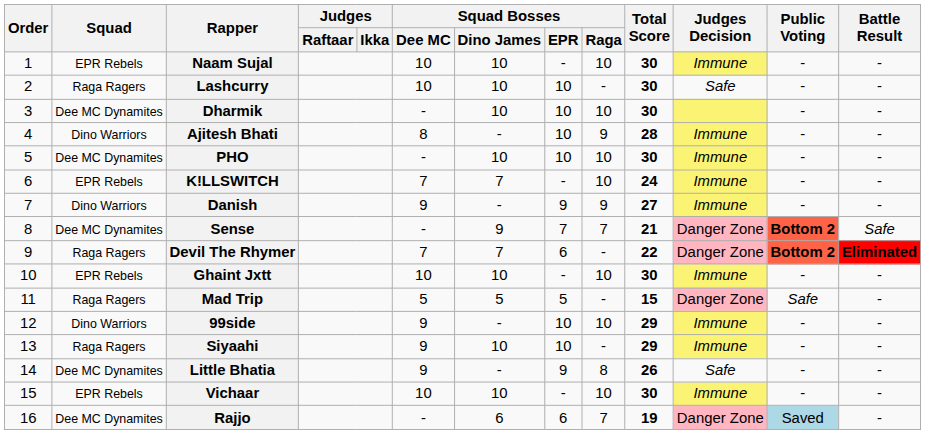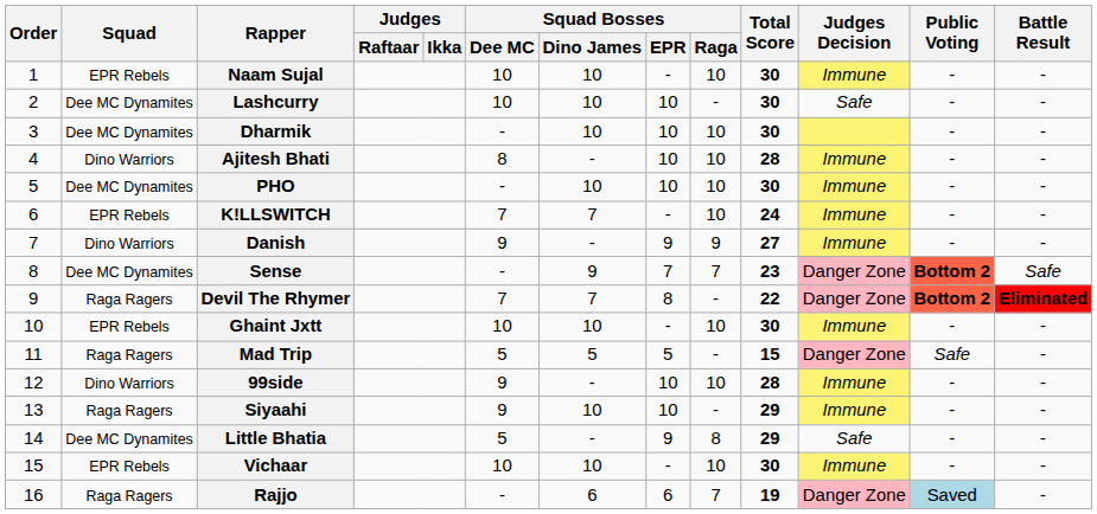Lashcurry | Squad: Raga Ragers -> Dee MC Dynamites
Ajitesh Bhati | Squad Bosses / Raga: 9 -> 10
Sense | Total Score: 21 -> 23
Devil The Rhymer | Squad Bosses / EPR: 6 -> 8
99side | Total Score: 29 -> 28
Little Bhatia | Squad Bosses / Dee MC: 9 -> 5
Little Bhatia | Total Score: 26 -> 29
Rajjo | Squad: Dee MC Dynamites -> Raga Ragers
